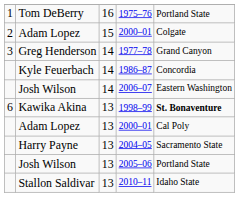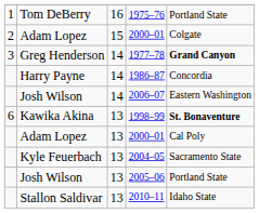1977–78 | column 5: normal -> bold
1986–87 | column 2: Kyle Feuerbach -> Harry Payne
2004–05 | column 2: Harry Payne -> Kyle Feuerbach
